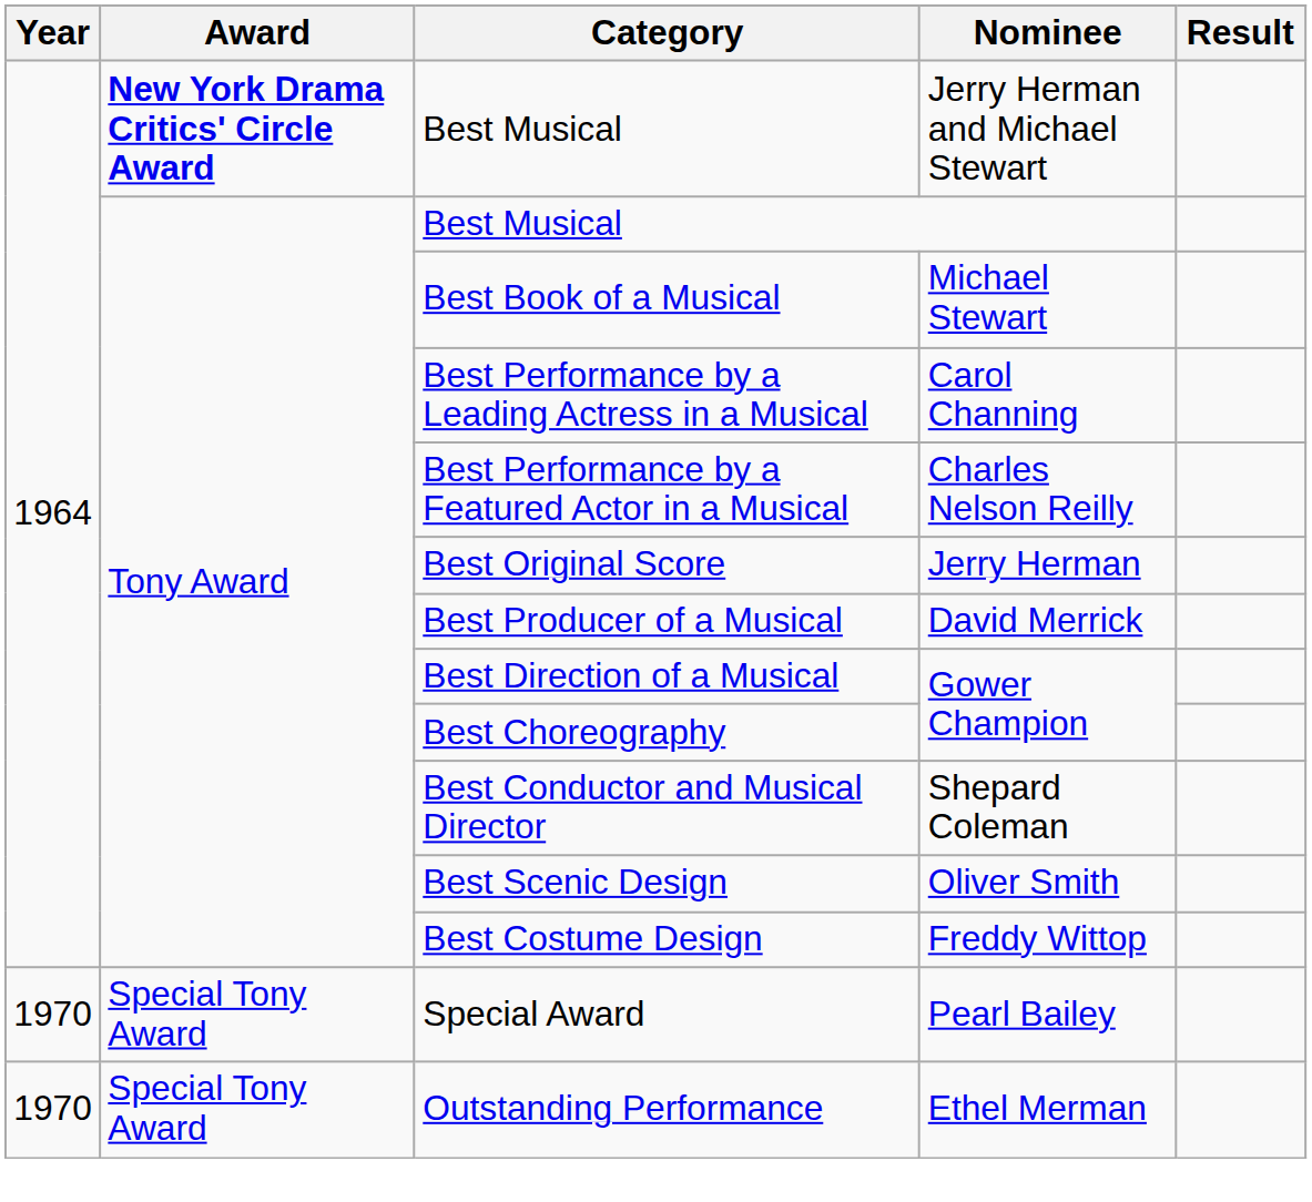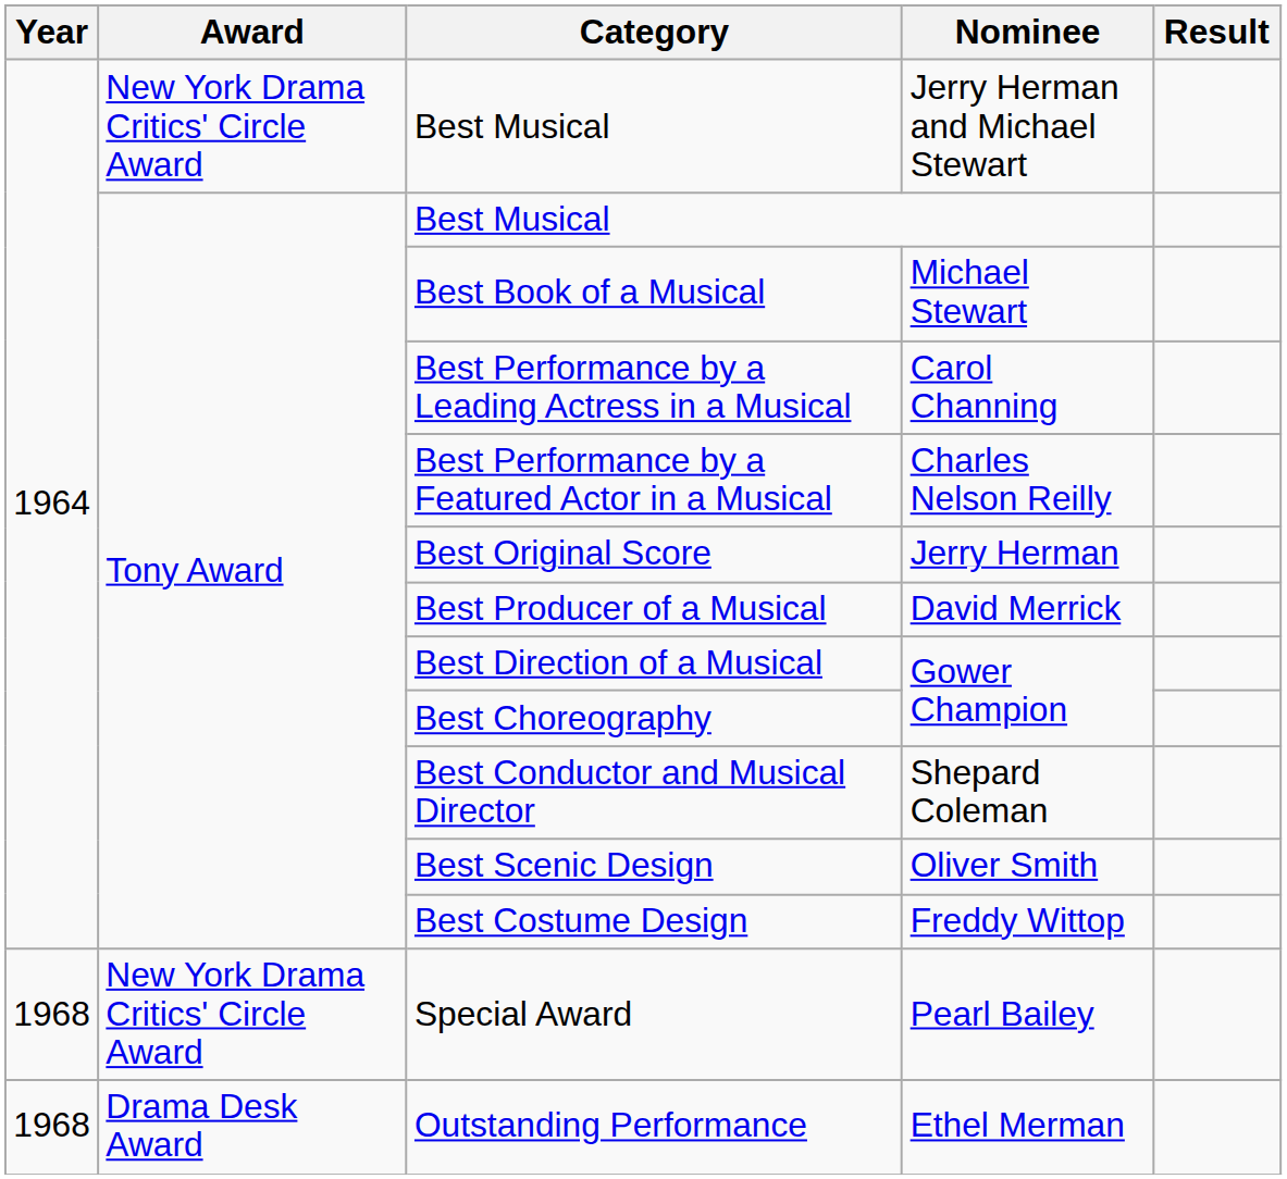Best Musical / Jerry Herman and Michael Stewart | Award: bold -> normal
Special Award | Year: 1970 -> 1968
Special Award | Award: Special Tony Award -> New York Drama Critics' Circle Award
Outstanding Performance | Year: 1970 -> 1968
Outstanding Performance | Award: Special Tony Award -> Drama Desk Award
